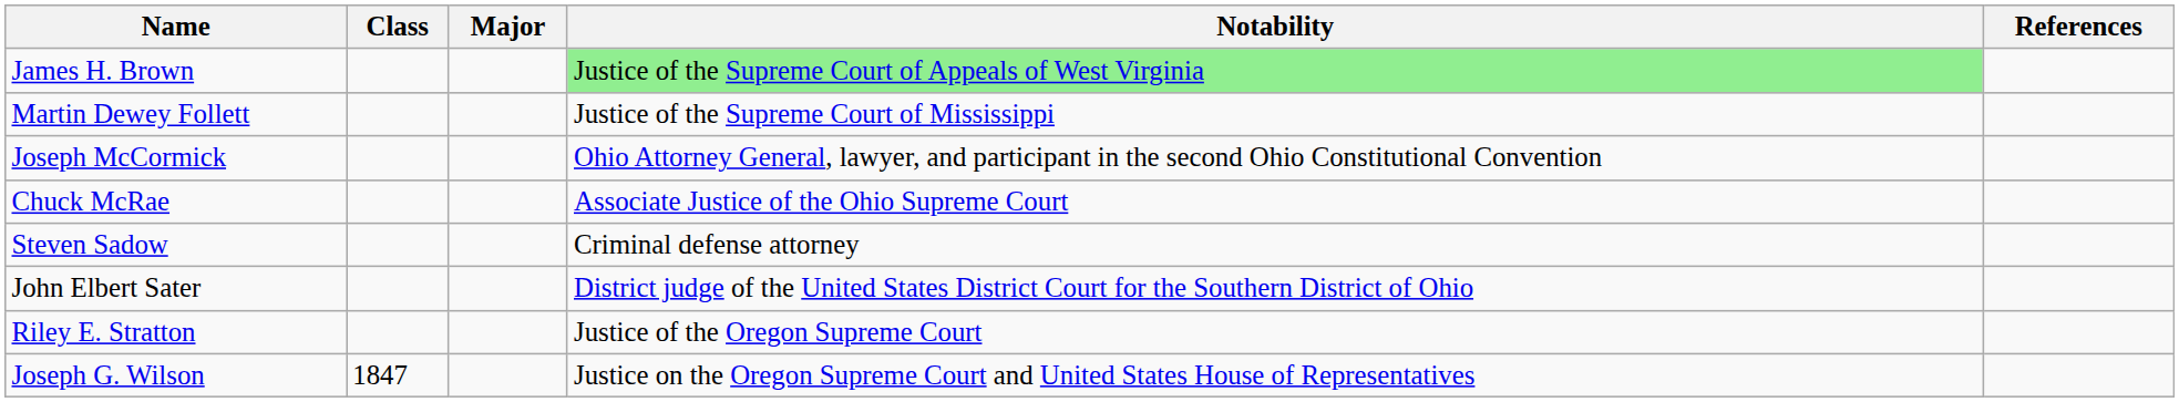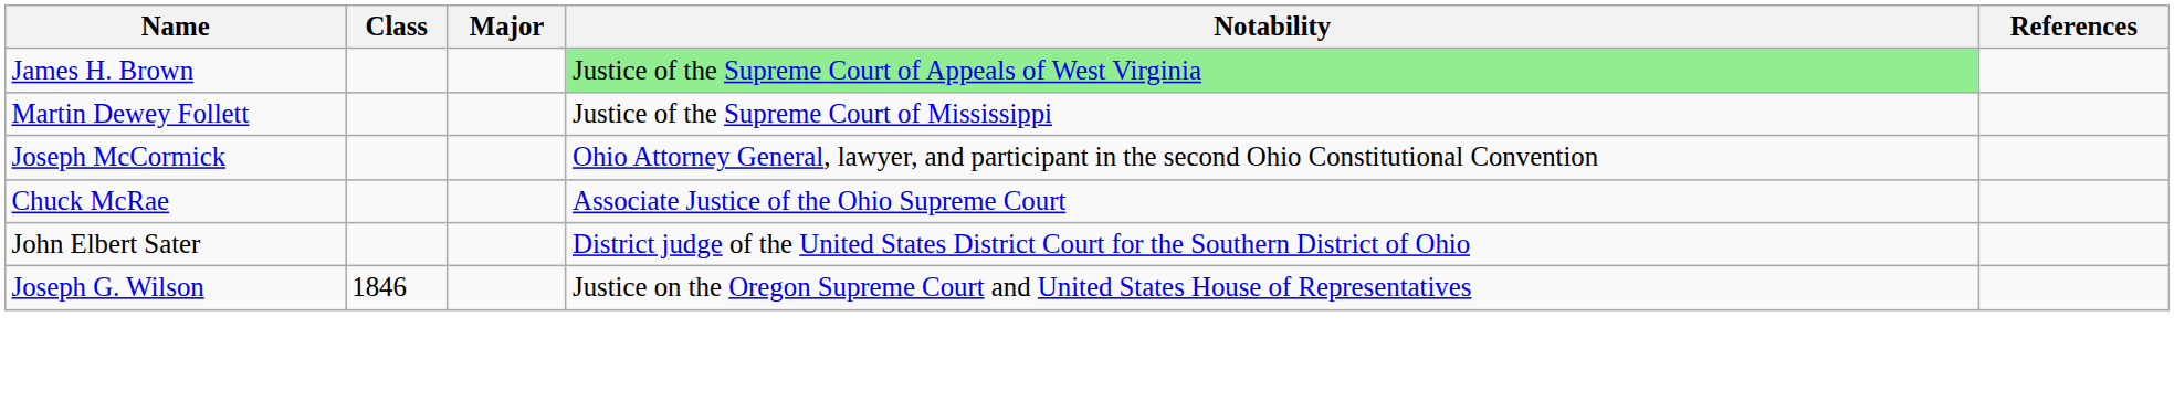- row: Steven Sadow | Criminal defense attorney
- row: Riley E. Stratton | Justice of the Oregon Supreme Court
Joseph G. Wilson | Class: 1847 -> 1846
